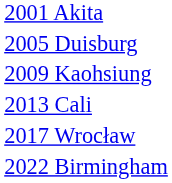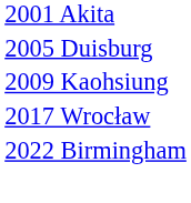- row: 2013 Cali
